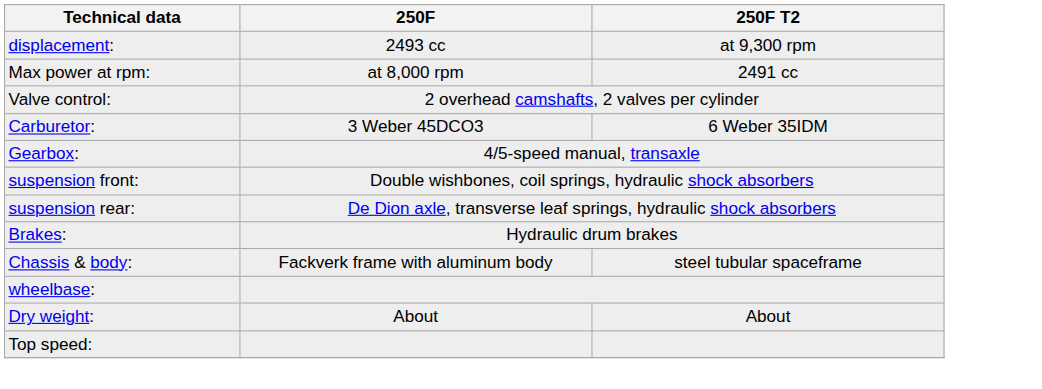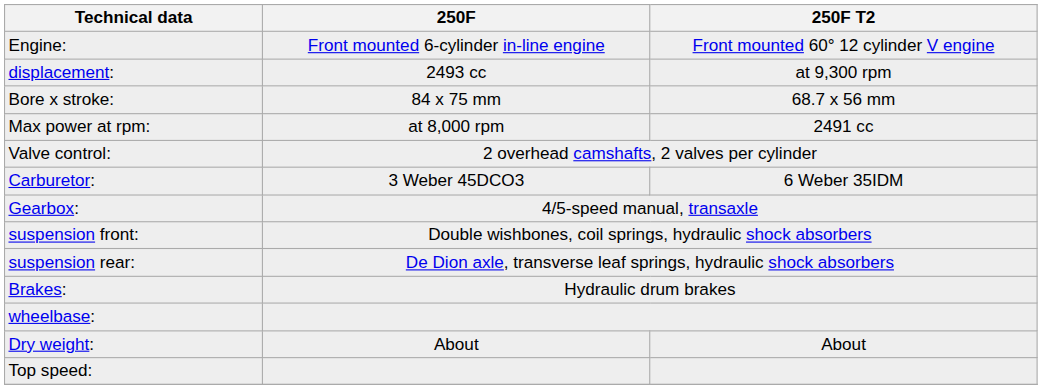+ row: Engine: | Front mounted 6-cylinder in-line engine | Front mounted 60° 12 cylinder V engine
+ row: Bore x stroke: | 84 x 75 mm | 68.7 x 56 mm
- row: Chassis & body: | Fackverk frame with aluminum body | steel tubular spaceframe
